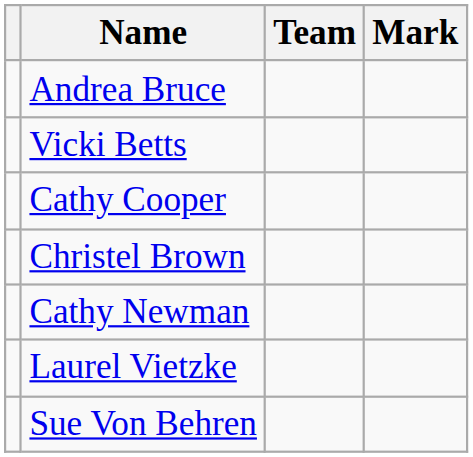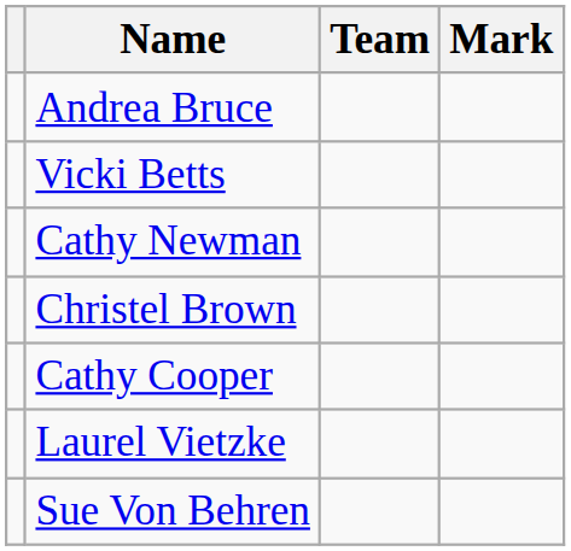rows swapped: Cathy Newman <-> Cathy Cooper
